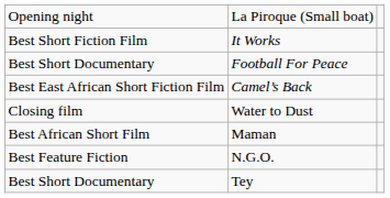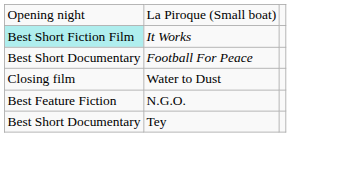It Works | column 1: no background -> paleturquoise background
- row: Best East African Short Fiction Film | Camel’s Back
- row: Best African Short Film | Maman
